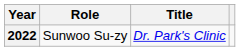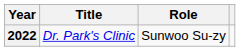columns swapped: Title <-> Role
